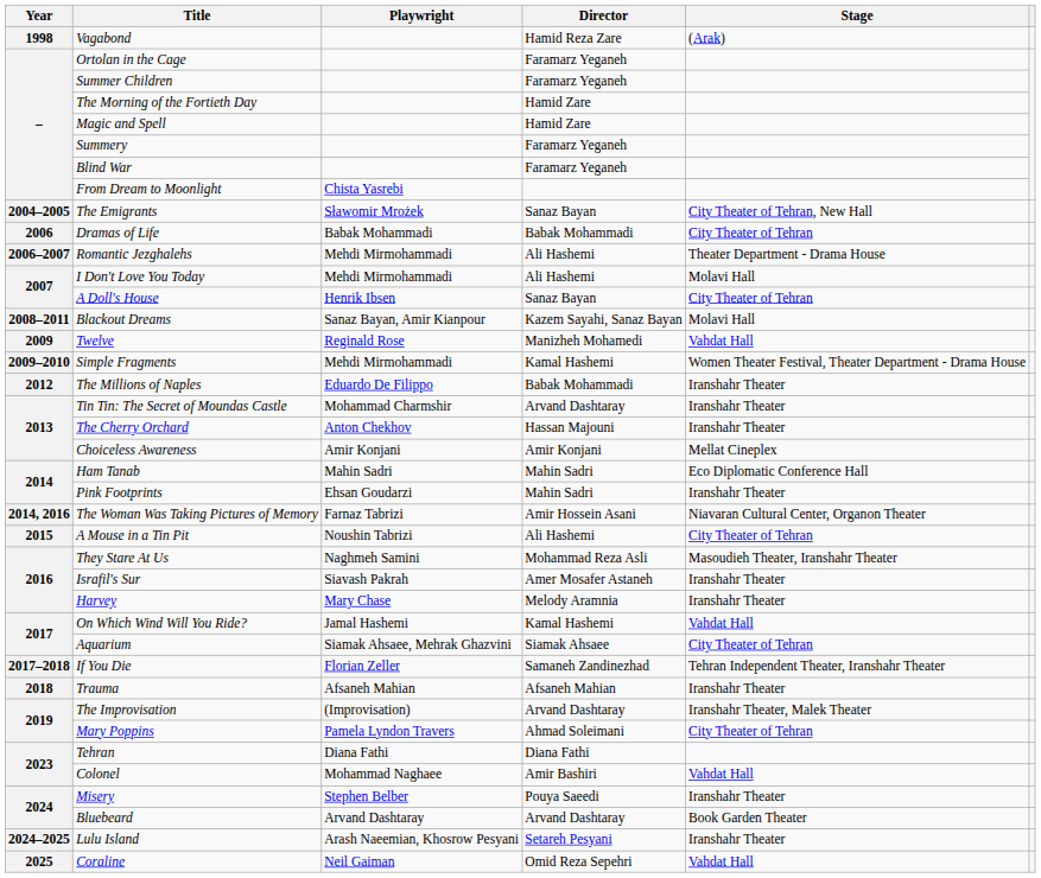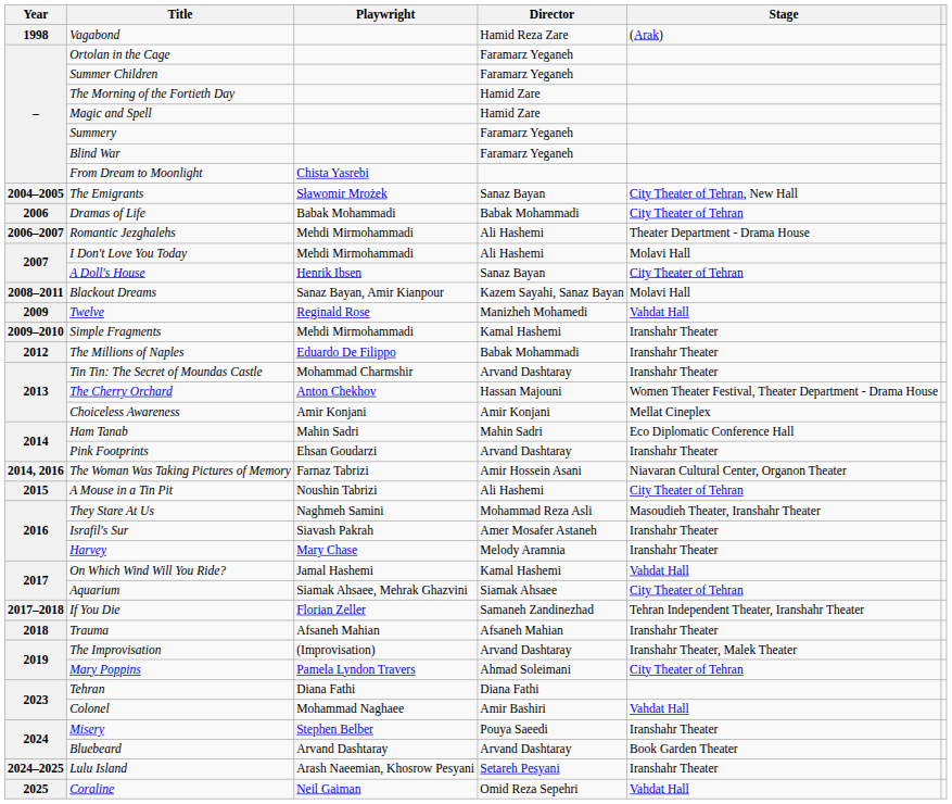Simple Fragments | Stage: Women Theater Festival, Theater Department - Drama House -> Iranshahr Theater
The Cherry Orchard | Stage: Iranshahr Theater -> Women Theater Festival, Theater Department - Drama House
Pink Footprints | Director: Mahin Sadri -> Arvand Dashtaray
